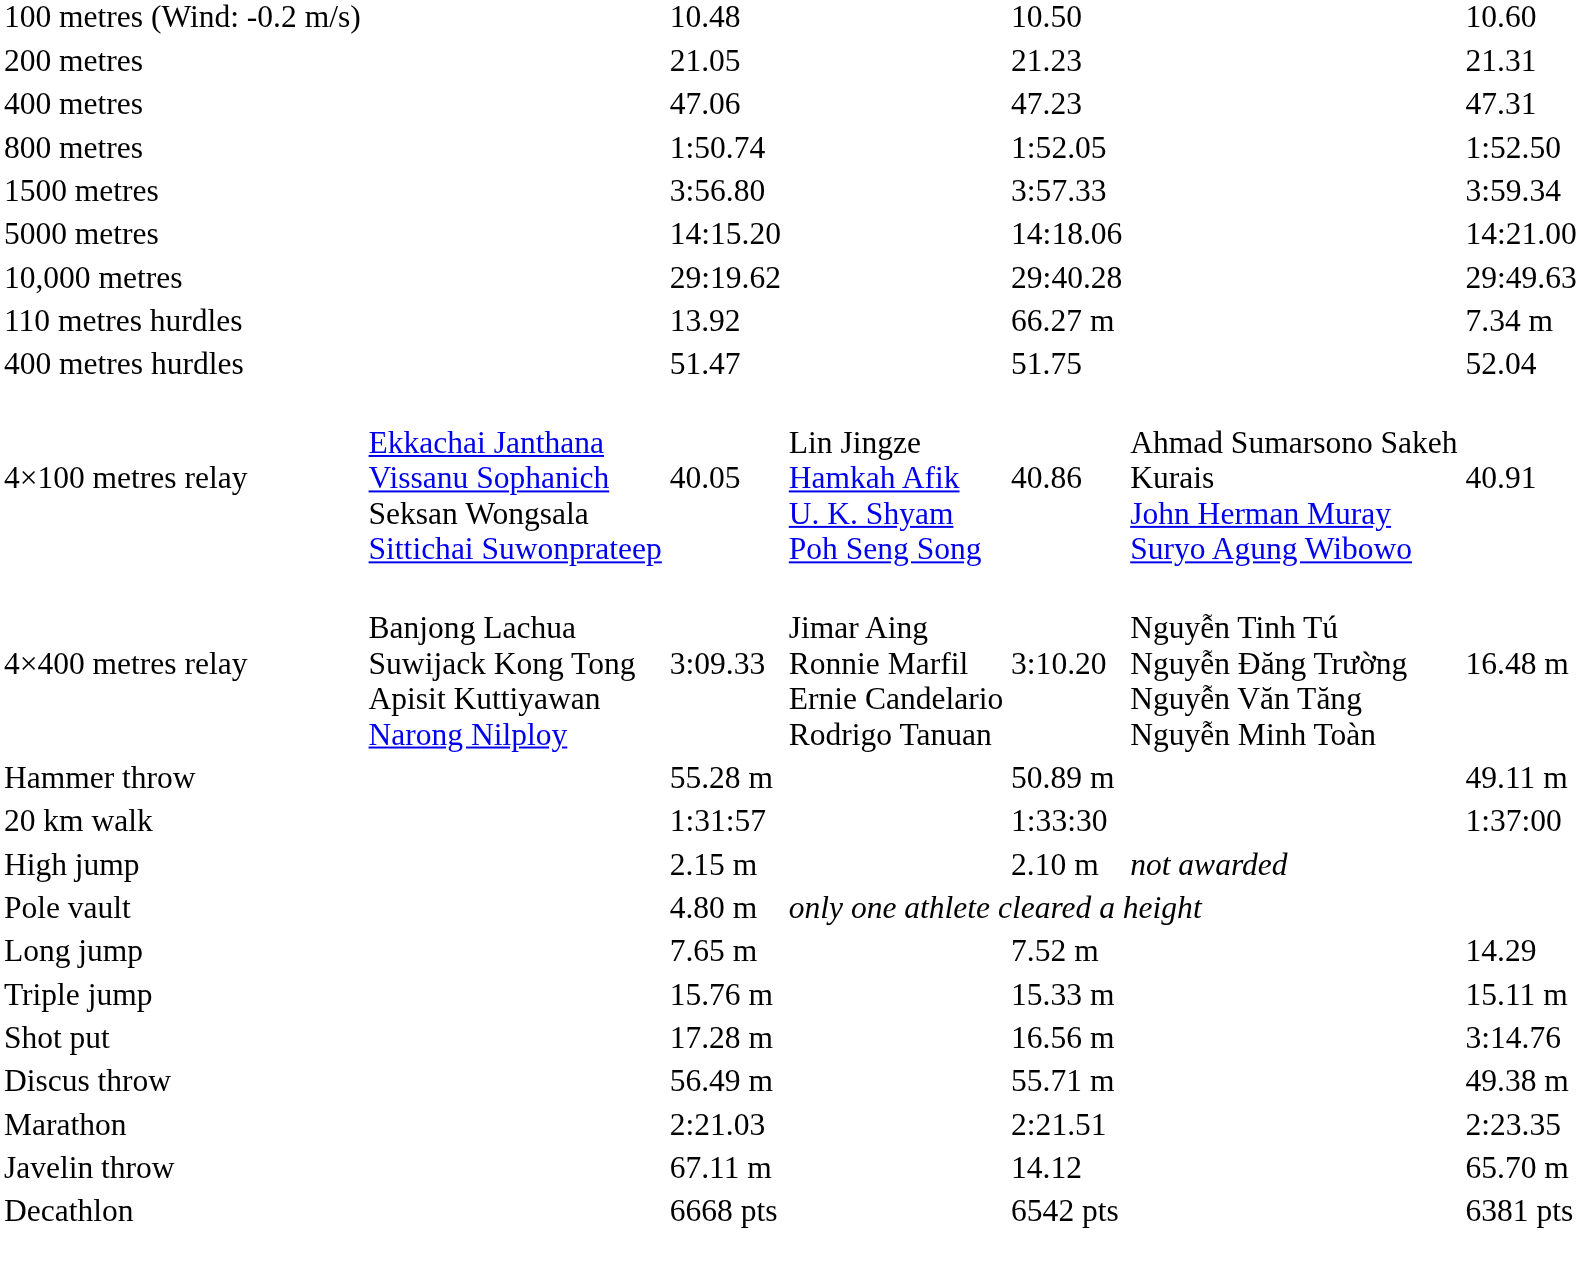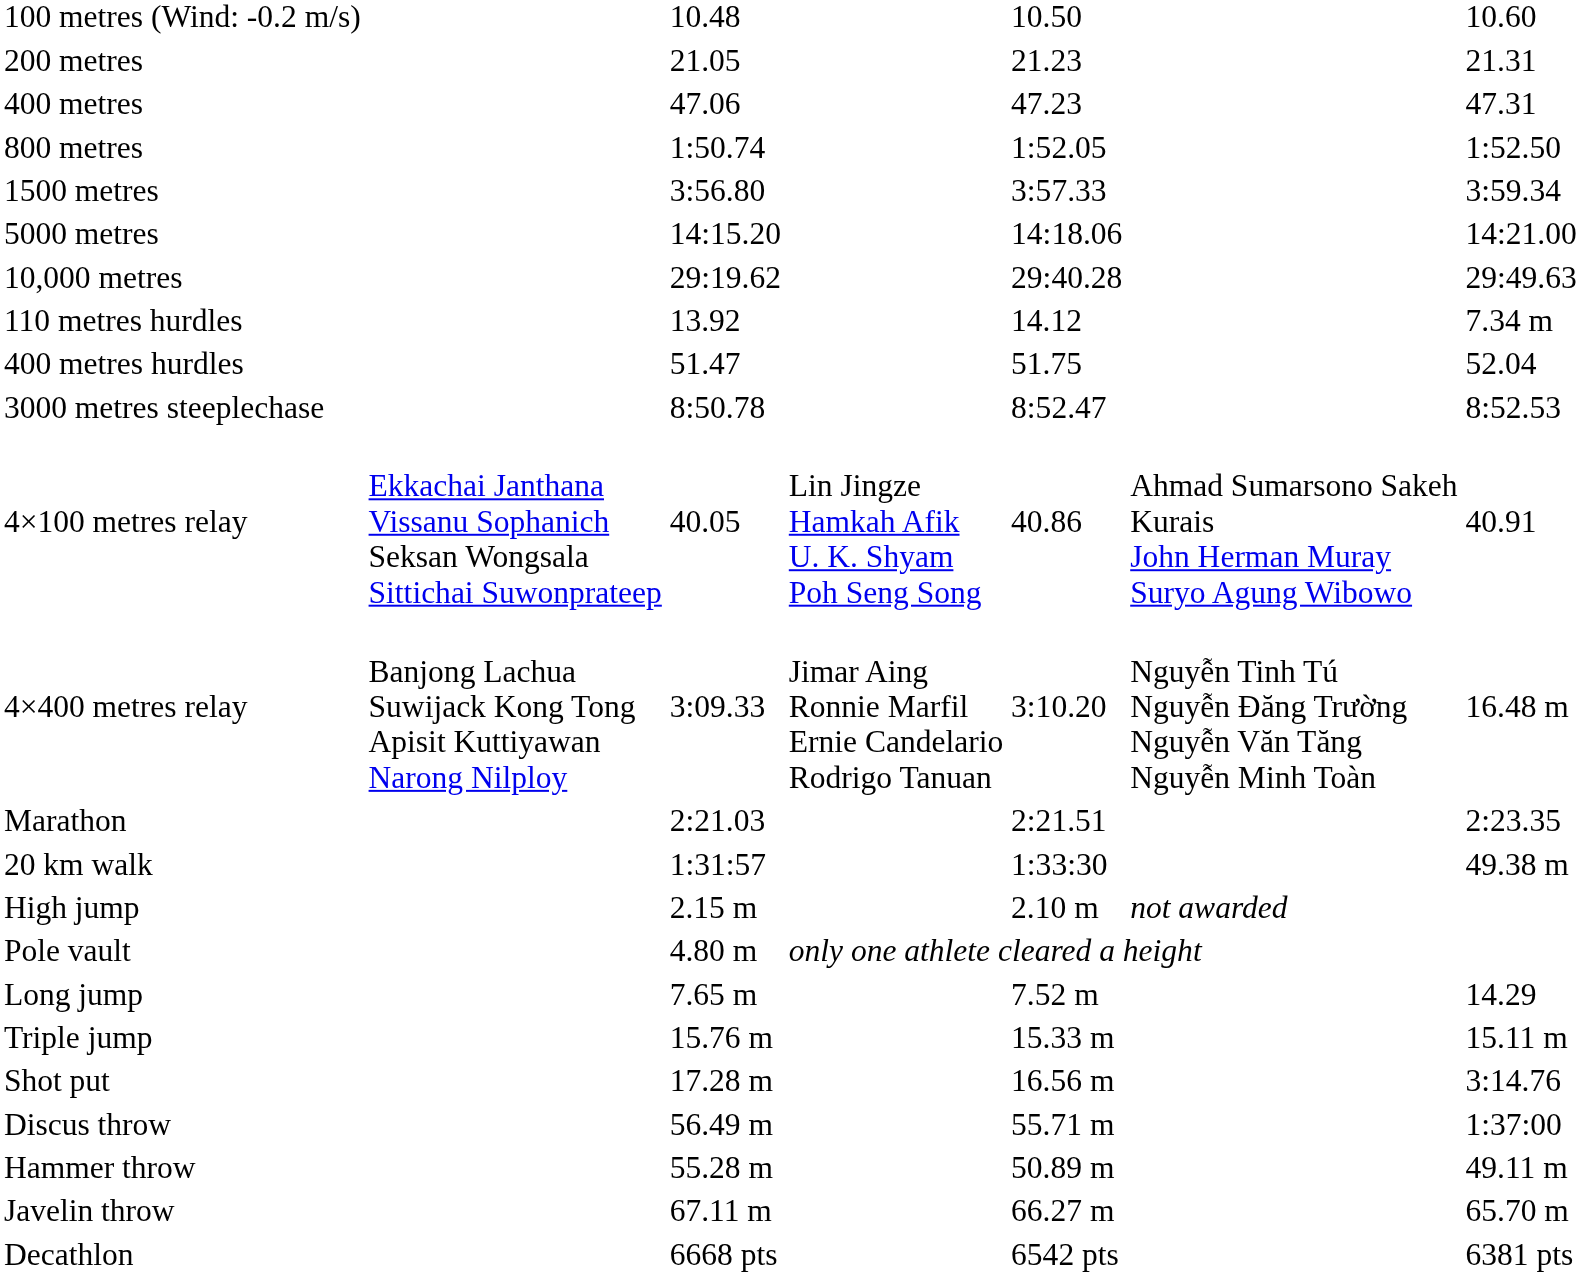110 metres hurdles | column 5: 66.27 m -> 14.12
+ row: 3000 metres steeplechase | 8:50.78 | 8:52.47 | 8:52.53
rows swapped: Marathon <-> Hammer throw
20 km walk | column 7: 1:37:00 -> 49.38 m
Discus throw | column 7: 49.38 m -> 1:37:00
Javelin throw | column 5: 14.12 -> 66.27 m
